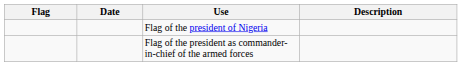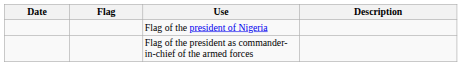columns swapped: Flag <-> Date
